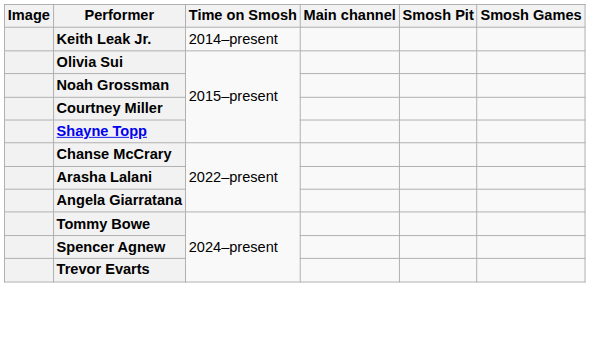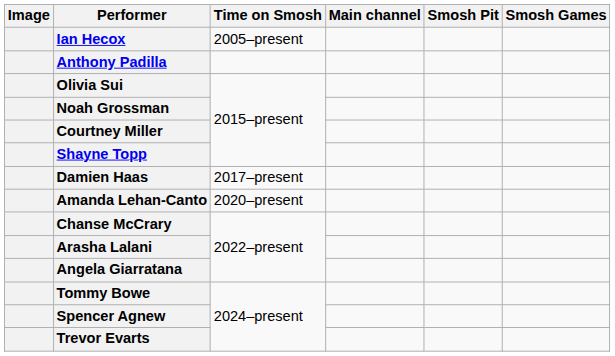+ row: Ian Hecox | 2005–present
+ row: Anthony Padilla
- row: Keith Leak Jr. | 2014–present
+ row: Damien Haas | 2017–present
+ row: Amanda Lehan-Canto | 2020–present
